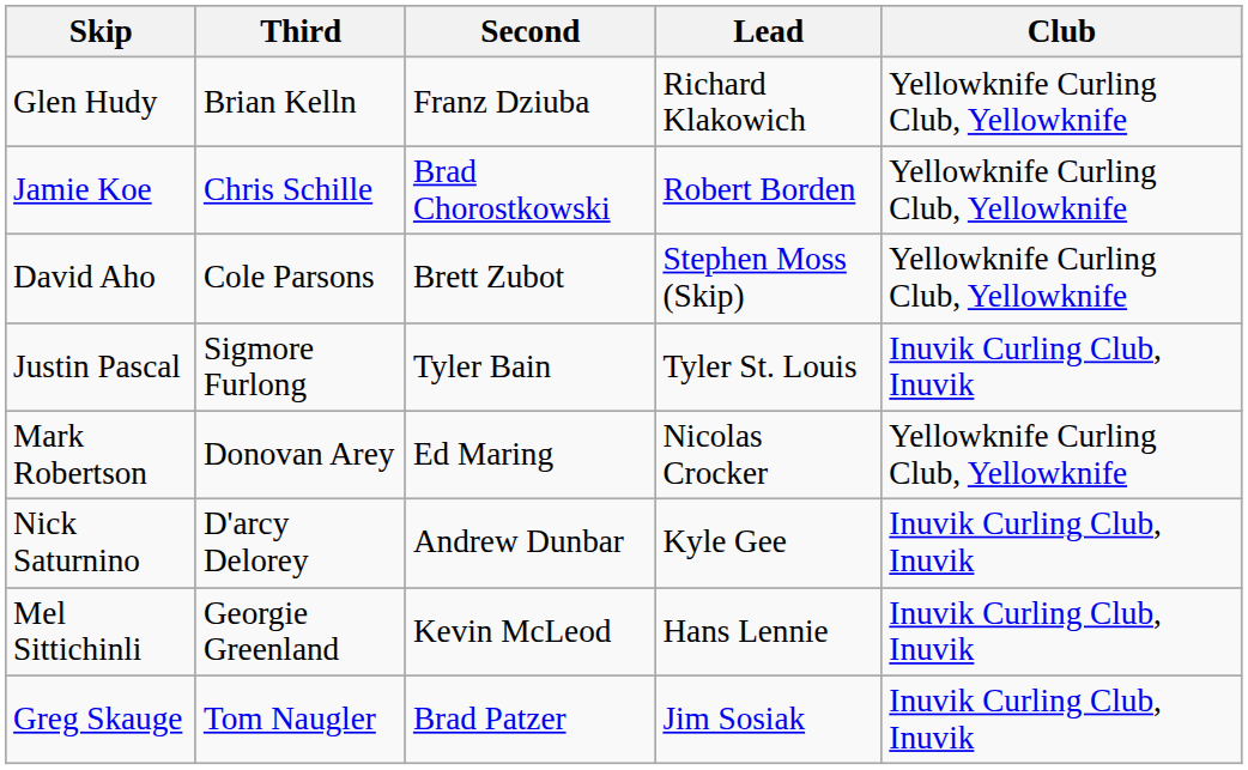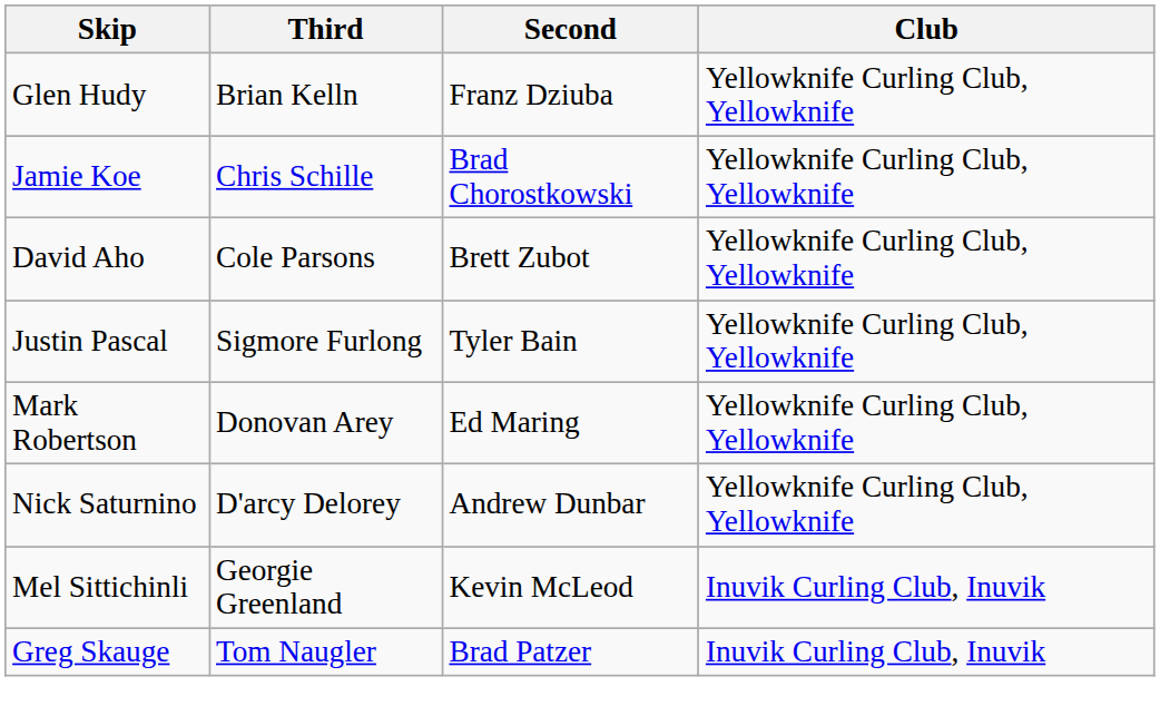- column: Lead | Richard Klakowich | Robert Borden | Stephen Moss (Skip) | Tyler St. Louis | Nicolas Crocker | Kyle Gee | Hans Lennie | Jim Sosiak
Justin Pascal | Club: Inuvik Curling Club, Inuvik -> Yellowknife Curling Club, Yellowknife
Nick Saturnino | Club: Inuvik Curling Club, Inuvik -> Yellowknife Curling Club, Yellowknife
